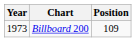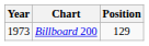Billboard 200 | Position: 109 -> 129
